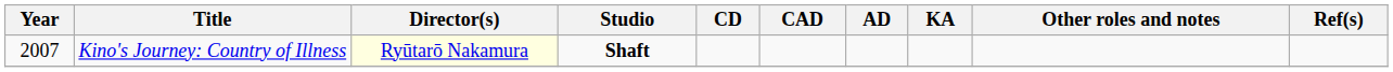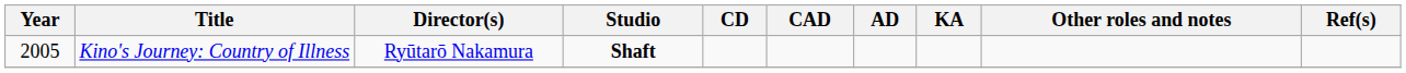Kino's Journey: Country of Illness | Year: 2007 -> 2005
Kino's Journey: Country of Illness | Director(s): lightyellow background -> no background
